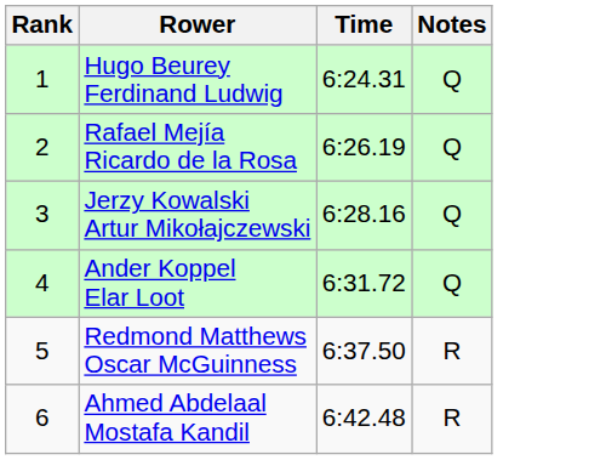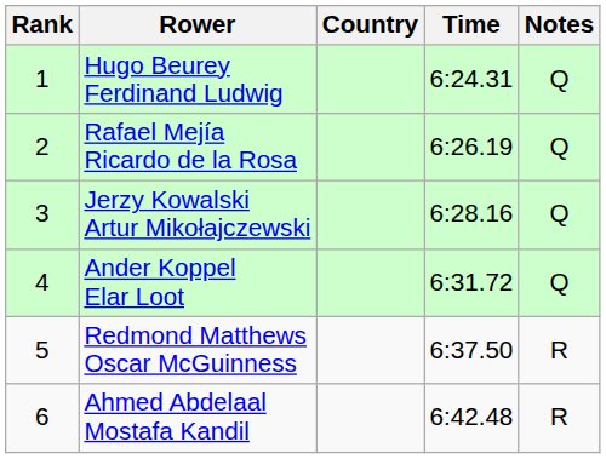+ column: Country
